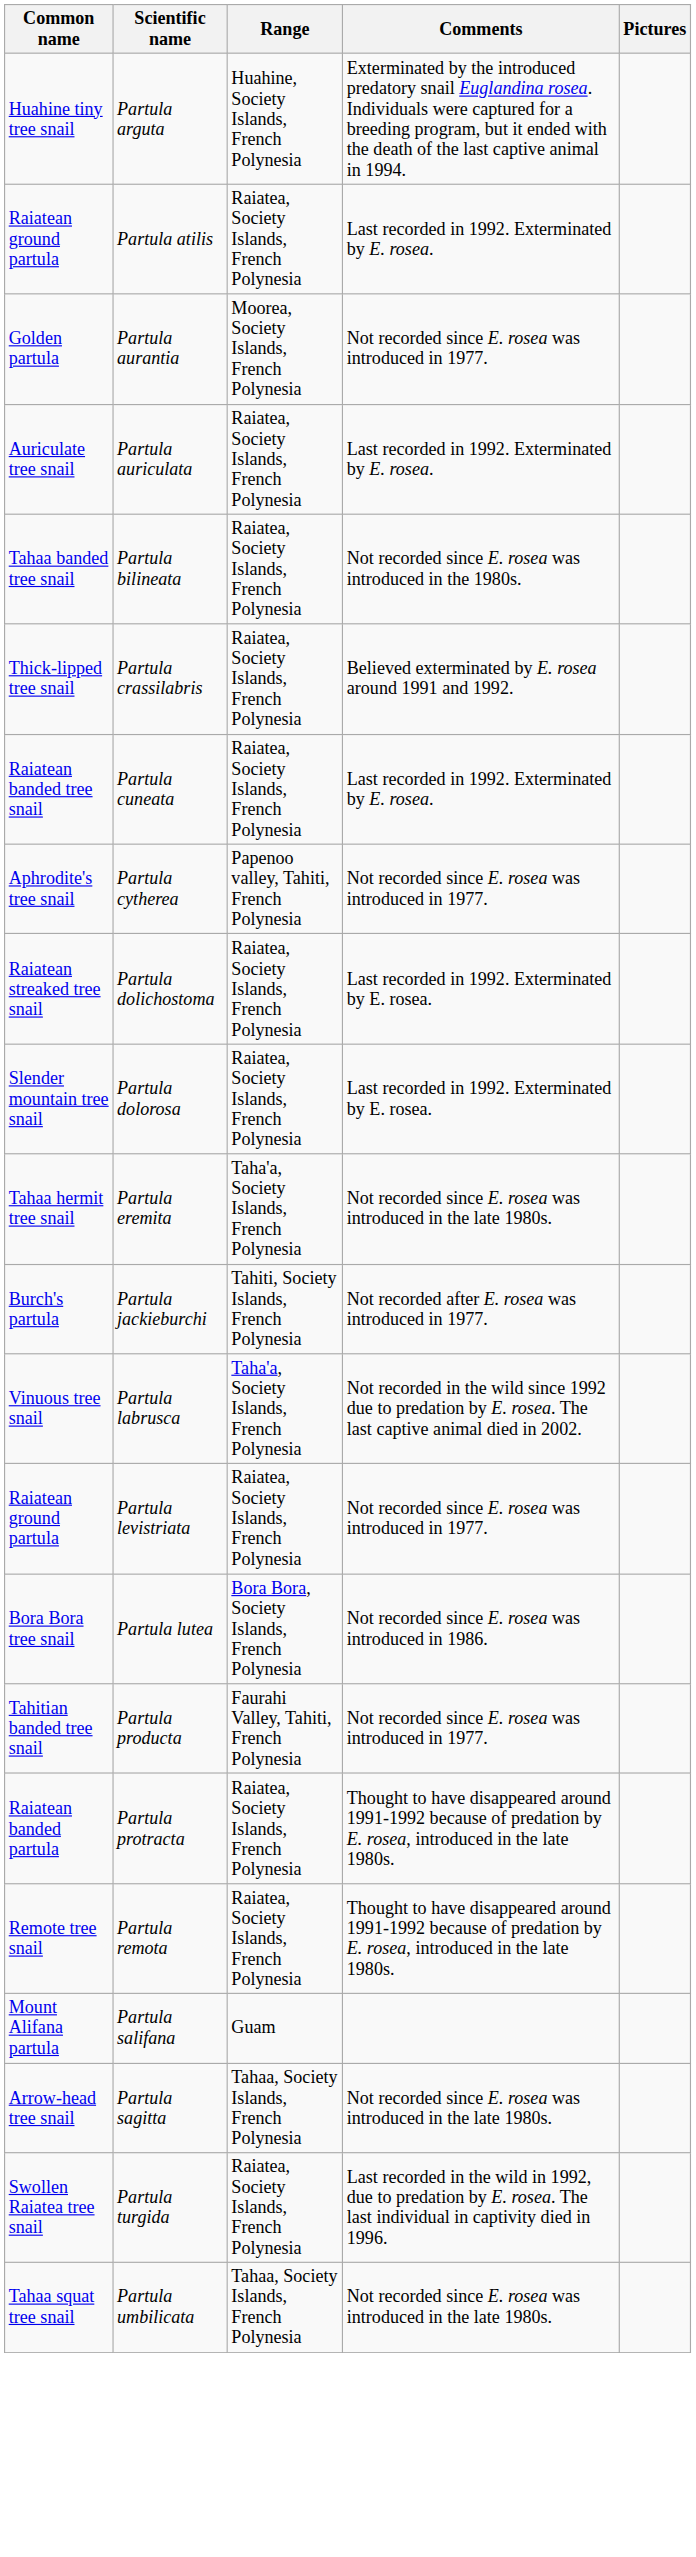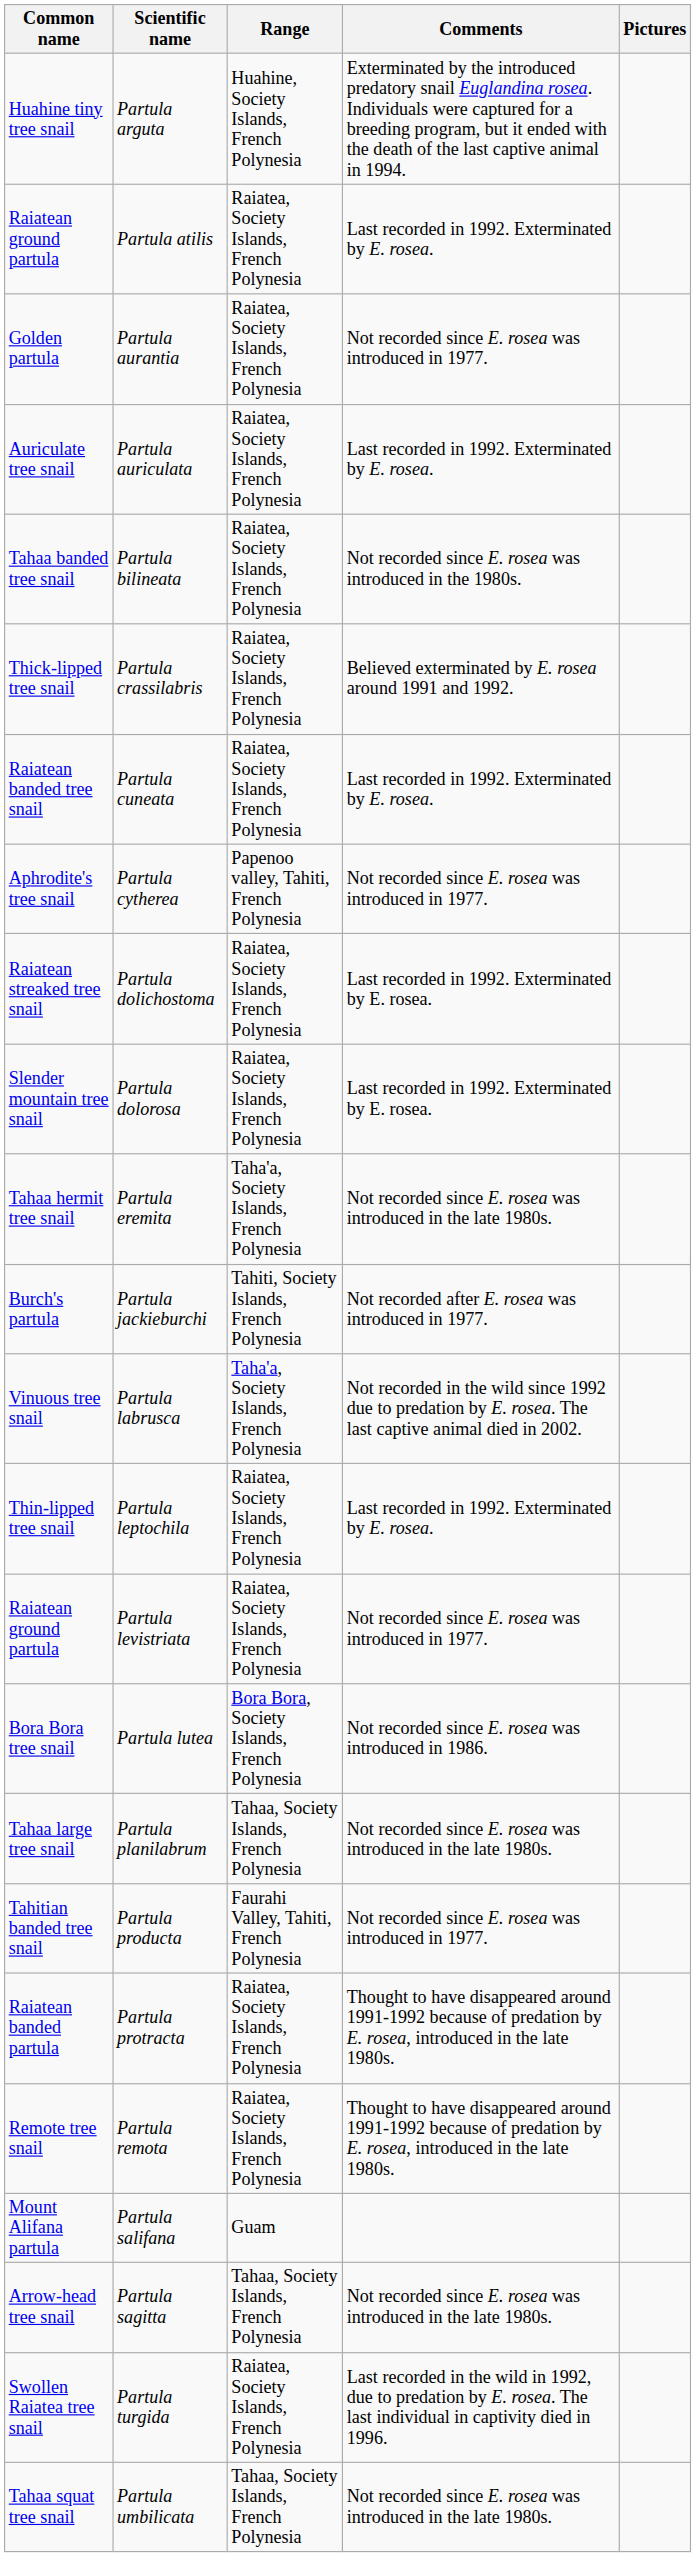Partula aurantia | Range: Moorea, Society Islands, French Polynesia -> Raiatea, Society Islands, French Polynesia
+ row: Thin-lipped tree snail | Partula leptochila | Raiatea, Society Islands, French Polynesia | Last recorded in 1992. Exterminated by E. rosea.
+ row: Tahaa large tree snail | Partula planilabrum | Tahaa, Society Islands, French Polynesia | Not recorded since E. rosea was introduced in the late 1980s.
